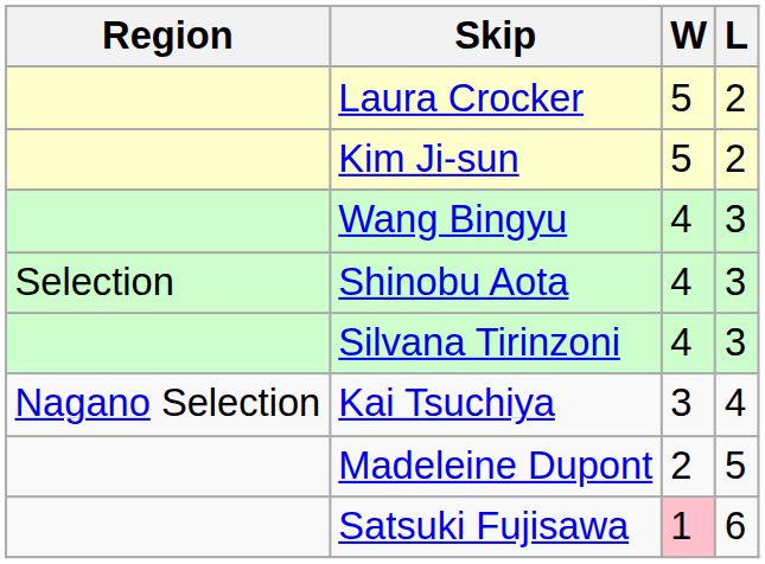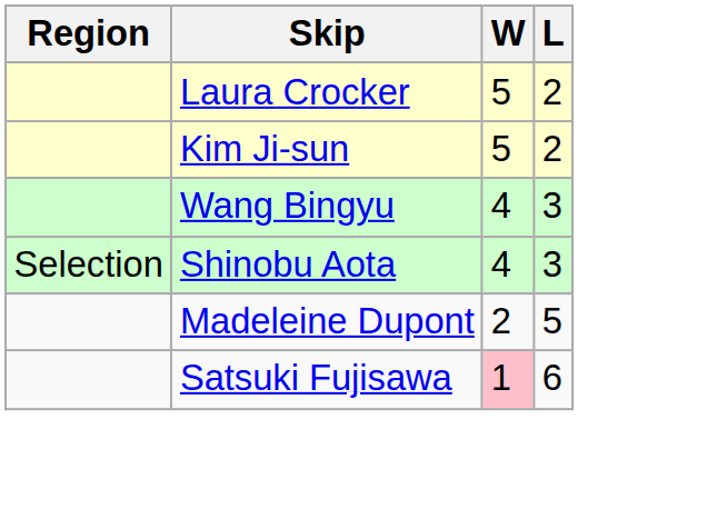- row: Silvana Tirinzoni | 4 | 3
- row: Nagano Selection | Kai Tsuchiya | 3 | 4
